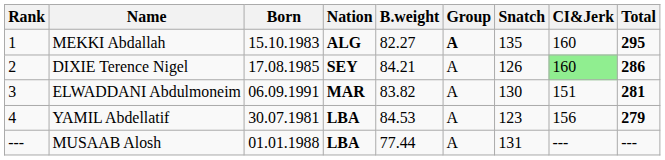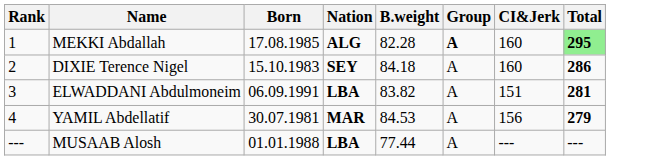- column: Snatch | 135 | 126 | 130 | 123 | 131
MEKKI Abdallah | Born: 15.10.1983 -> 17.08.1985
MEKKI Abdallah | B.weight: 82.27 -> 82.28
MEKKI Abdallah | Total: no background -> lightgreen background
DIXIE Terence Nigel | Born: 17.08.1985 -> 15.10.1983
DIXIE Terence Nigel | B.weight: 84.21 -> 84.18
DIXIE Terence Nigel | CI&Jerk: lightgreen background -> no background
ELWADDANI Abdulmoneim | Nation: MAR -> LBA
YAMIL Abdellatif | Nation: LBA -> MAR
